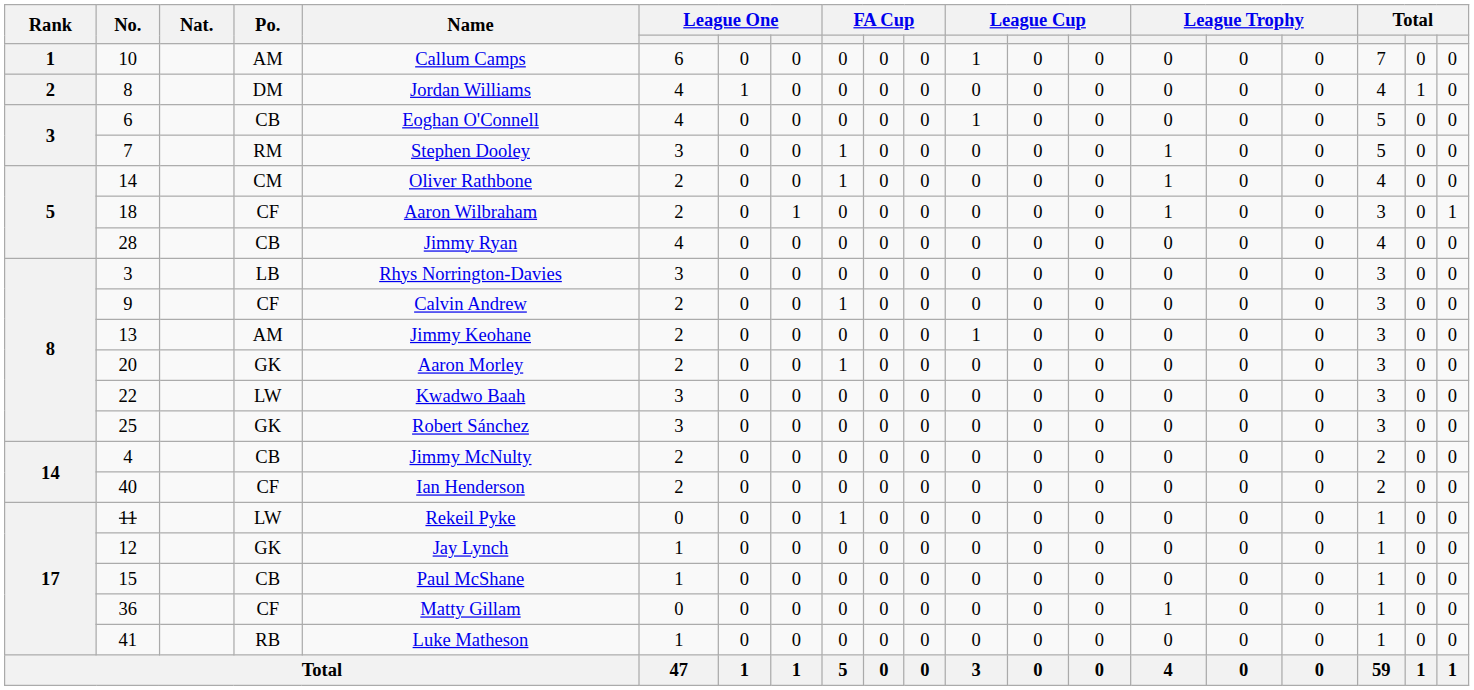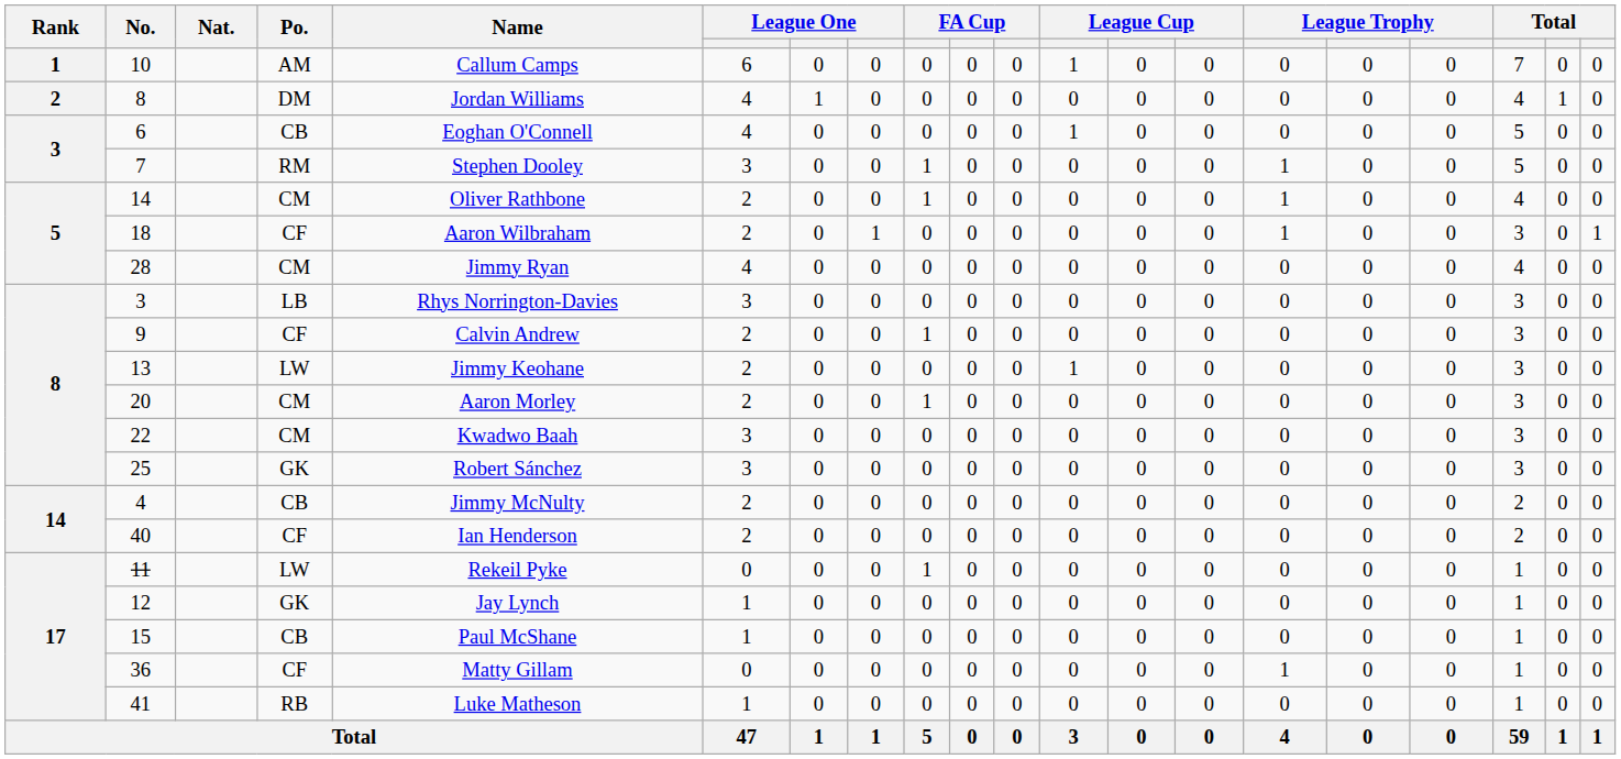28 | Po.: CB -> CM
13 | Po.: AM -> LW
20 | Po.: GK -> CM
22 | Po.: LW -> CM
